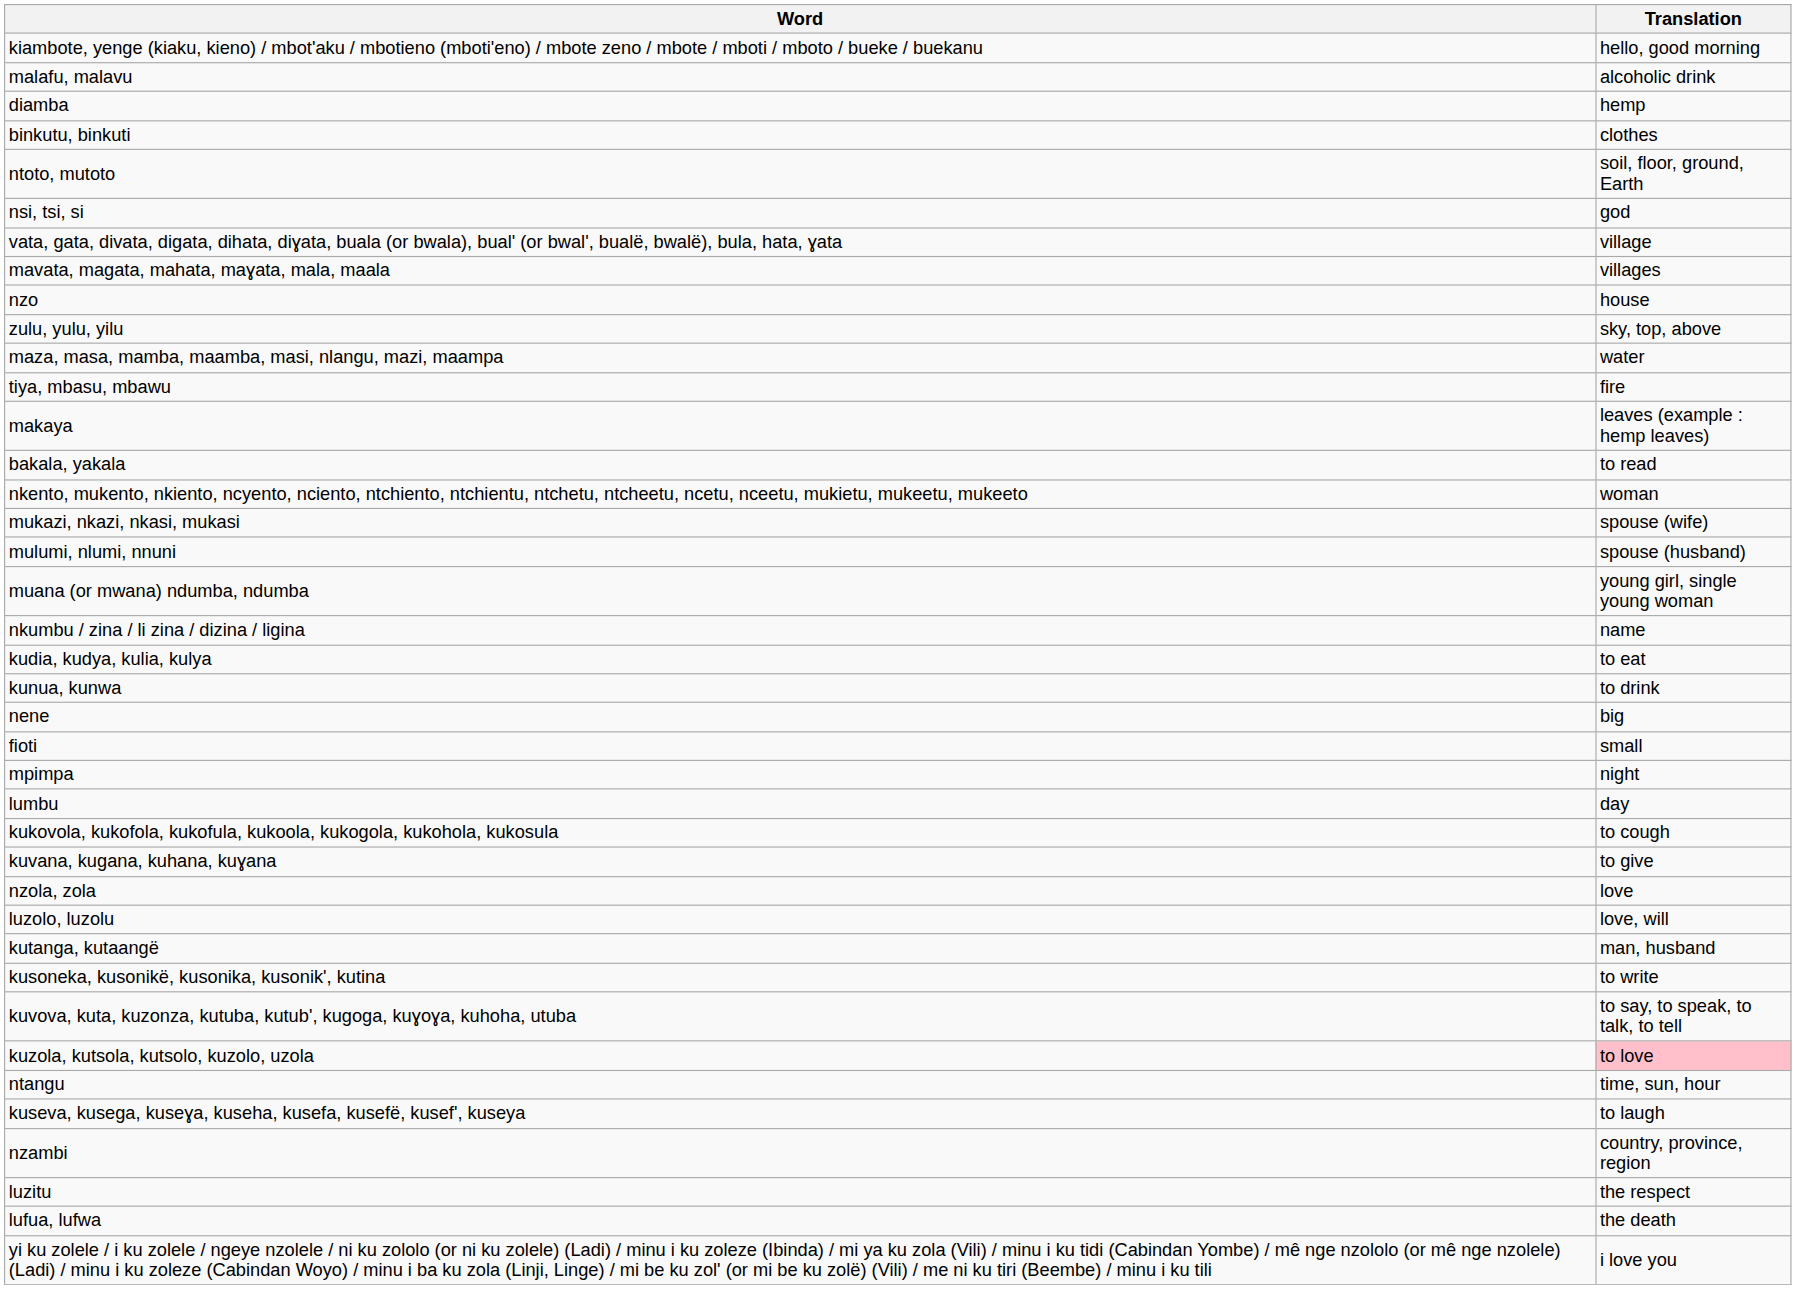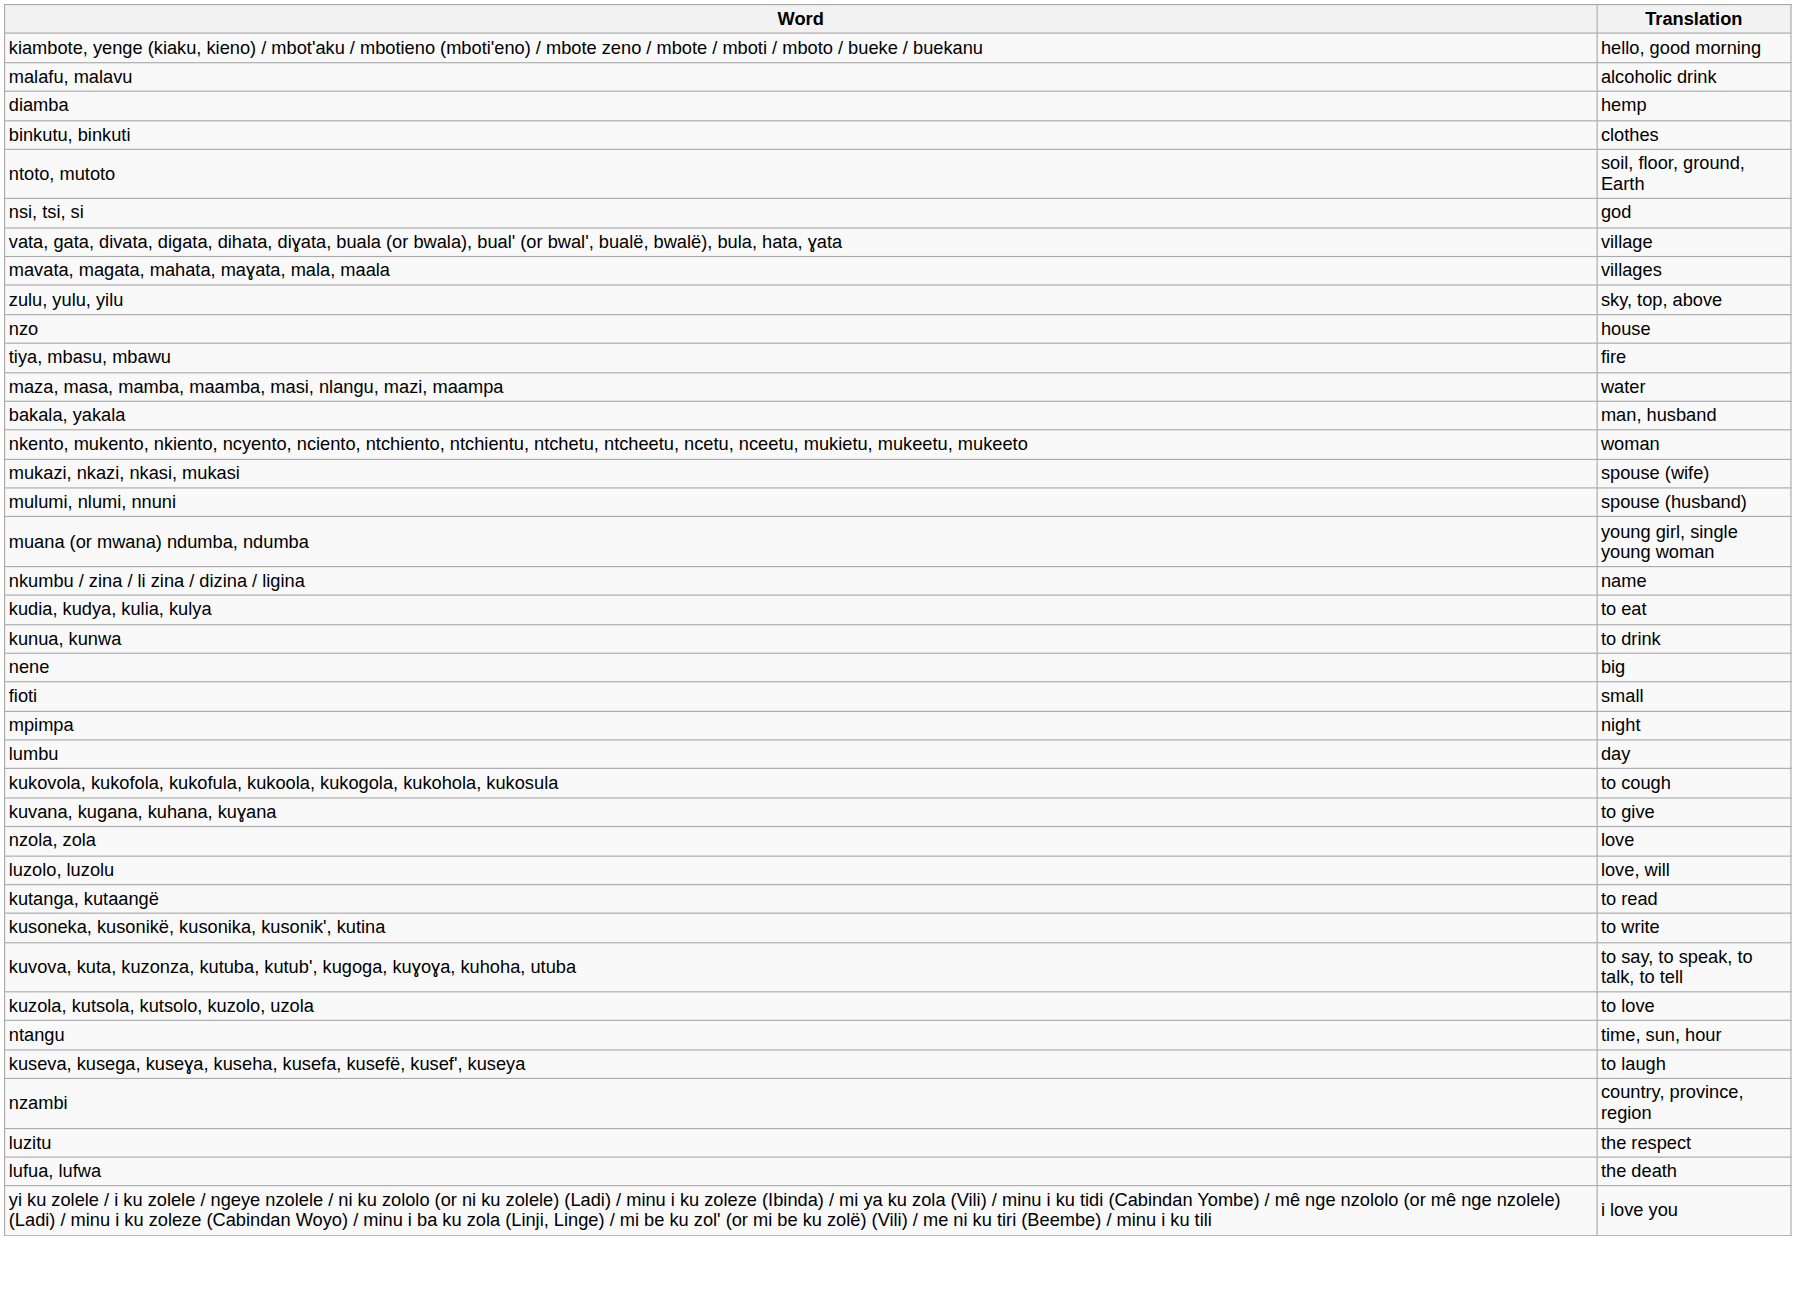rows swapped: nzo <-> zulu, yulu, yilu
rows swapped: maza, masa, mamba, maamba, masi, nlangu, mazi, maampa <-> tiya, mbasu, mbawu
- row: makaya | leaves (example : hemp leaves)
bakala, yakala | Translation: to read -> man, husband
kutanga, kutaangë | Translation: man, husband -> to read
kuzola, kutsola, kutsolo, kuzolo, uzola | Translation: pink background -> no background
